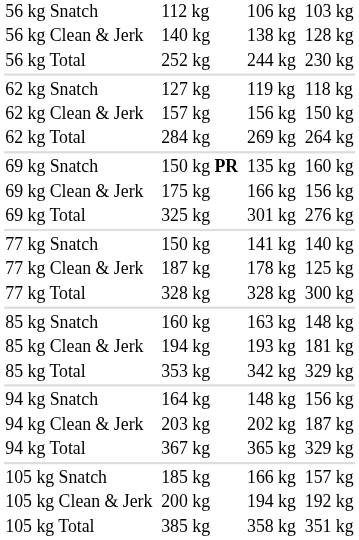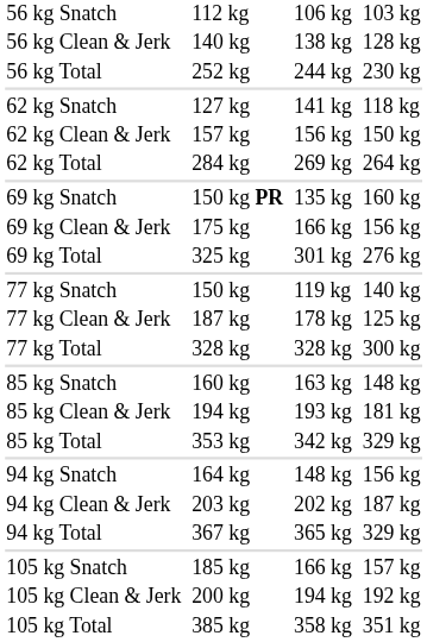62 kg Snatch | column 5: 119 kg -> 141 kg
77 kg Snatch | column 5: 141 kg -> 119 kg
